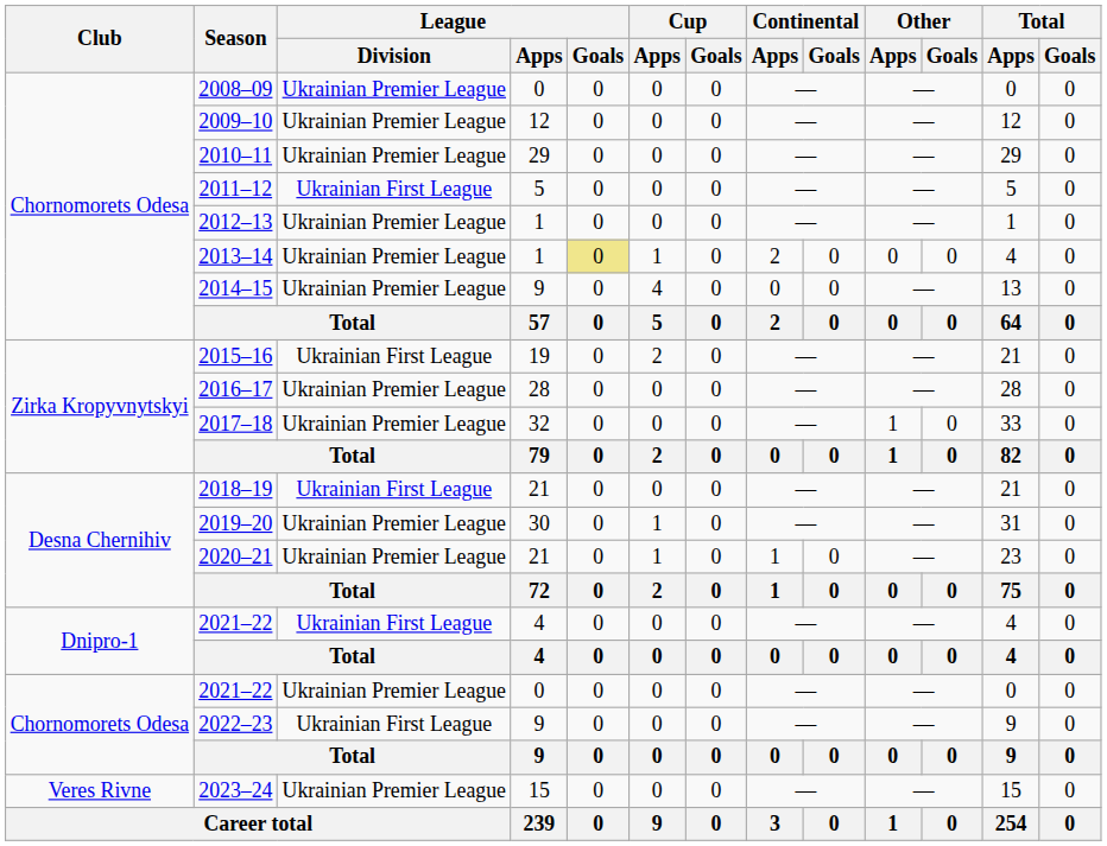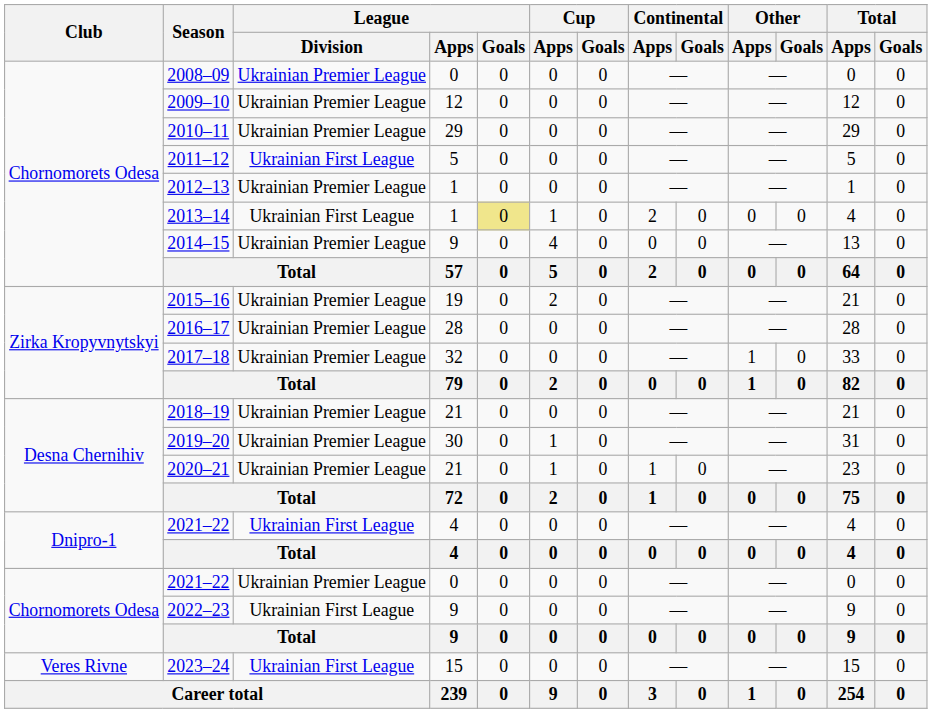2013–14 | League / Division: Ukrainian Premier League -> Ukrainian First League
2015–16 | League / Division: Ukrainian First League -> Ukrainian Premier League
2018–19 | League / Division: Ukrainian First League -> Ukrainian Premier League
2023–24 | League / Division: Ukrainian Premier League -> Ukrainian First League
